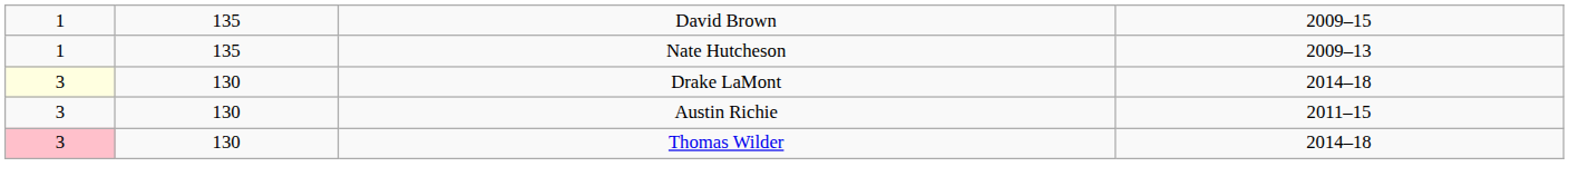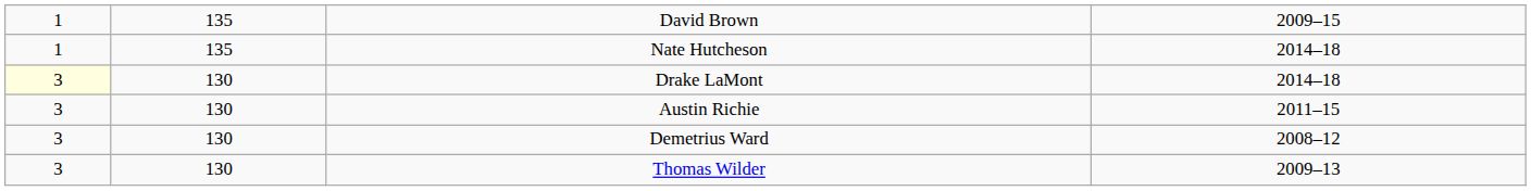Nate Hutcheson | column 4: 2009–13 -> 2014–18
+ row: 3 | 130 | Demetrius Ward | 2008–12
Thomas Wilder | column 1: pink background -> no background
Thomas Wilder | column 4: 2014–18 -> 2009–13
